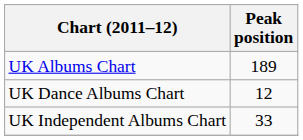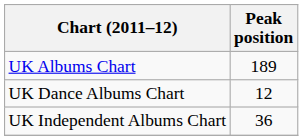UK Independent Albums Chart | Peak position: 33 -> 36
